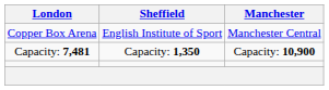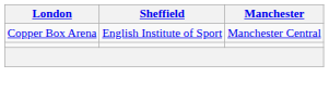- row: Capacity: 7,481 | Capacity: 1,350 | Capacity: 10,900
